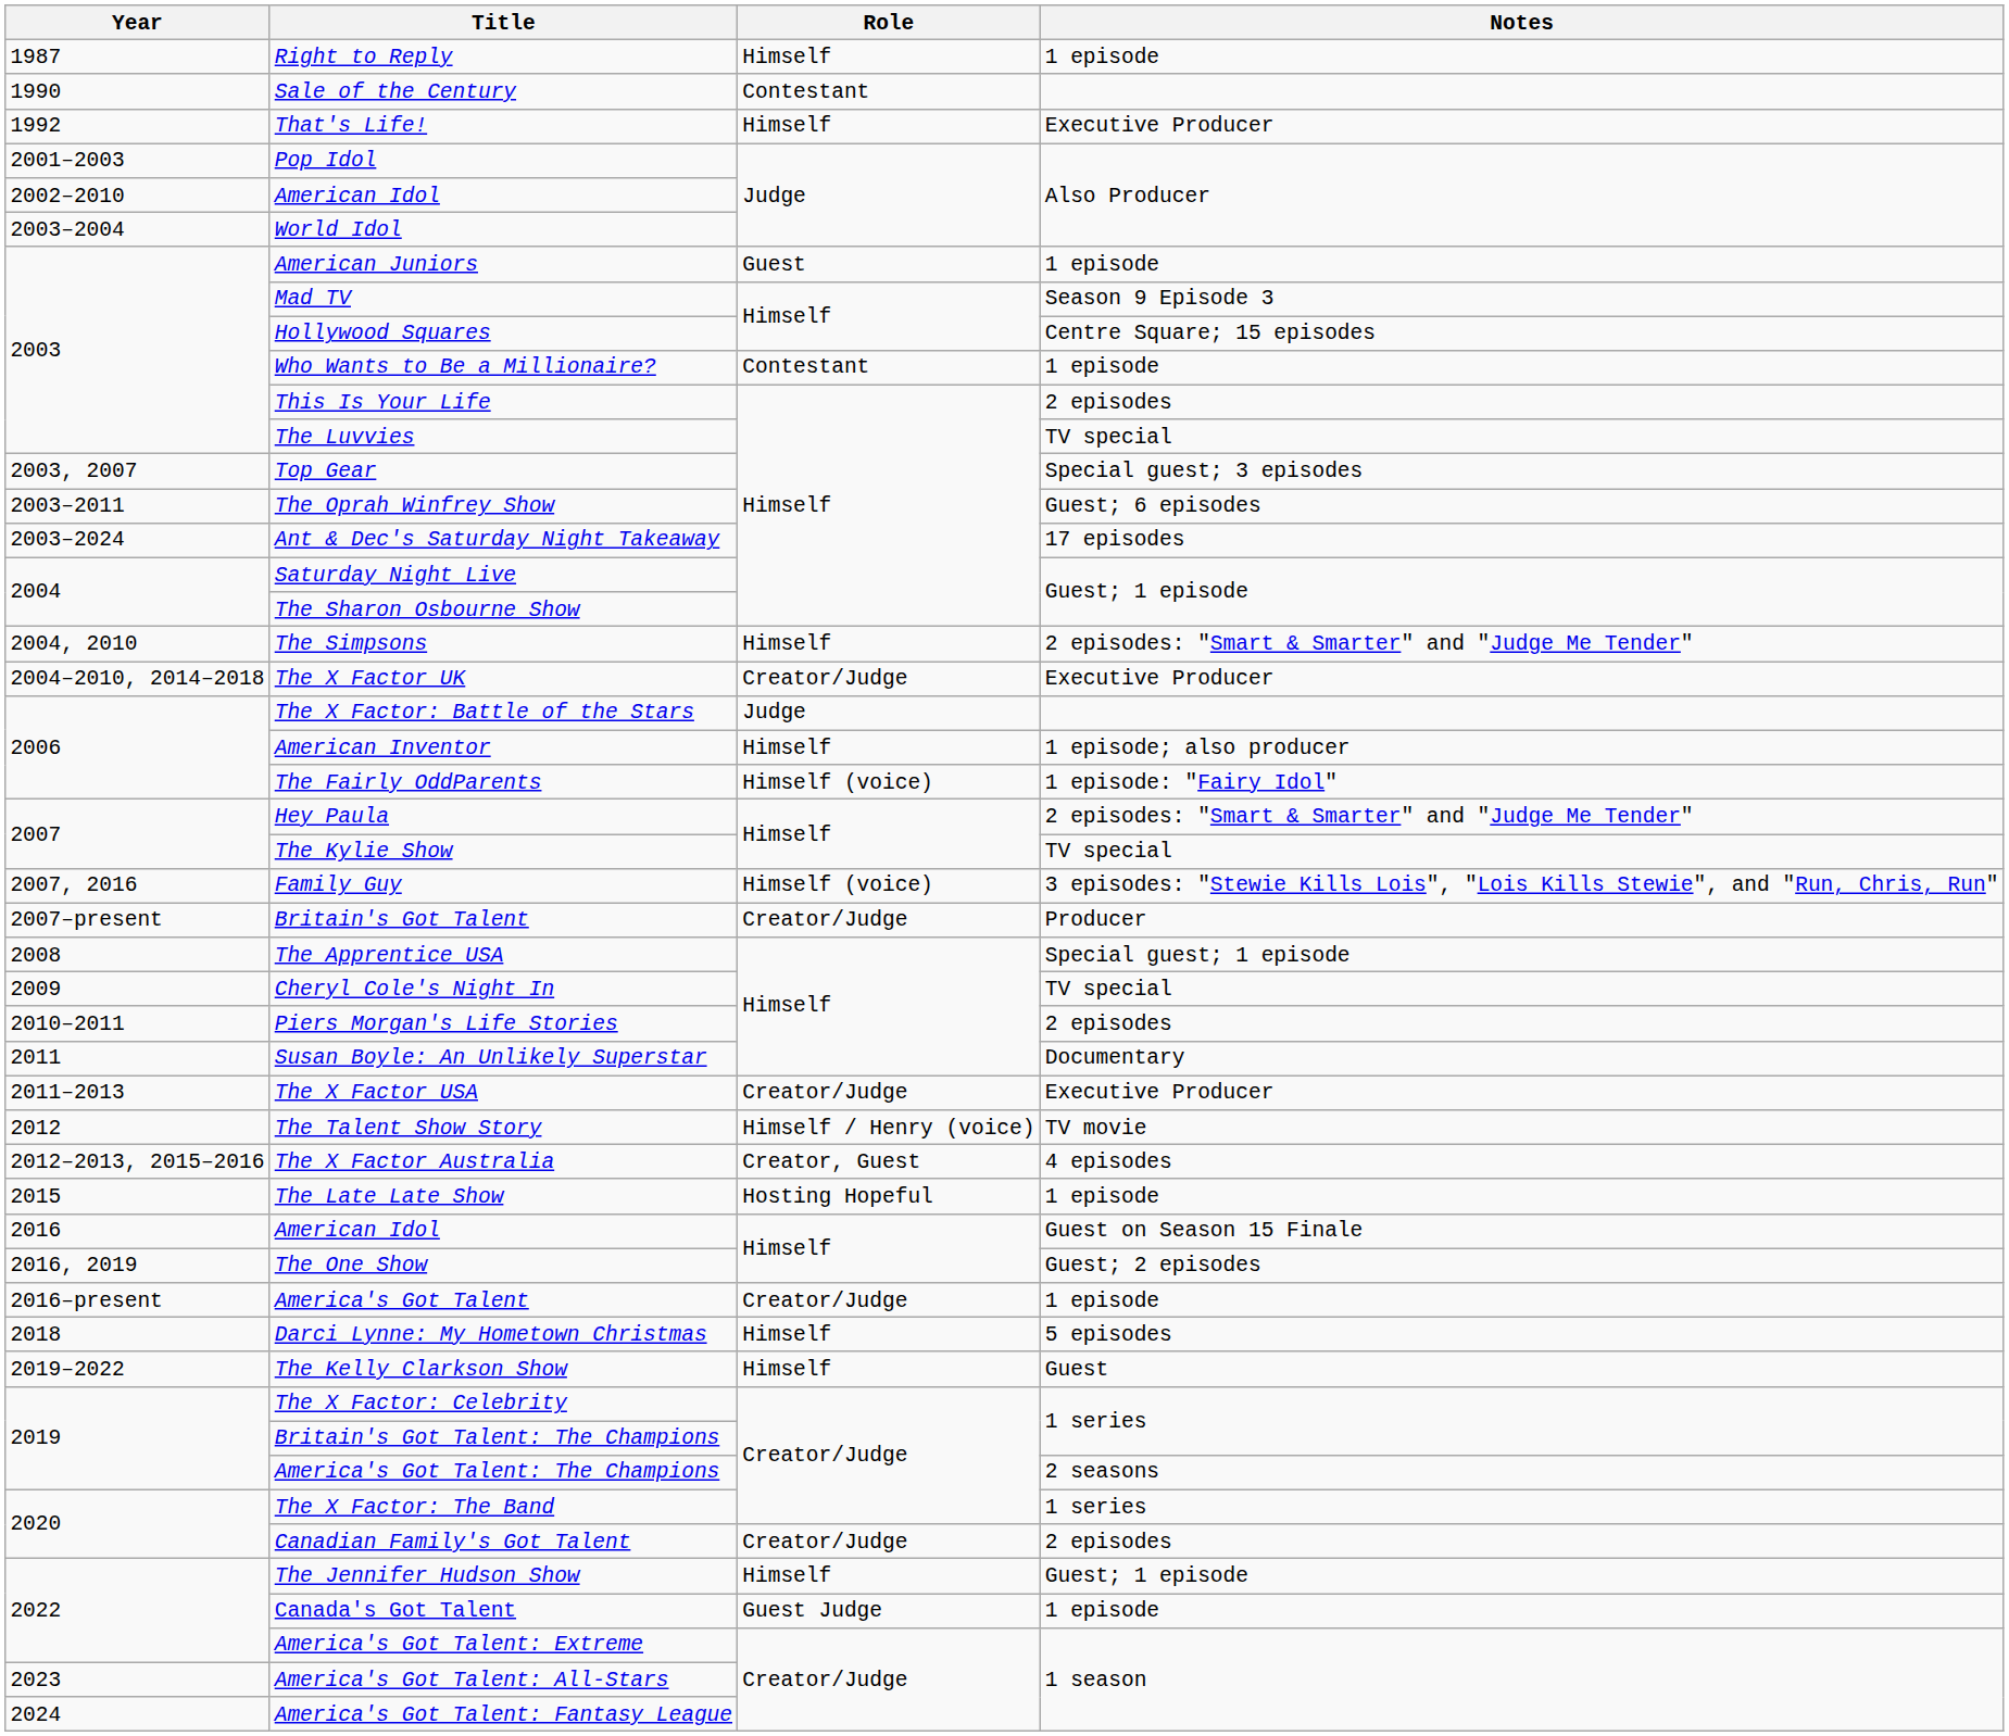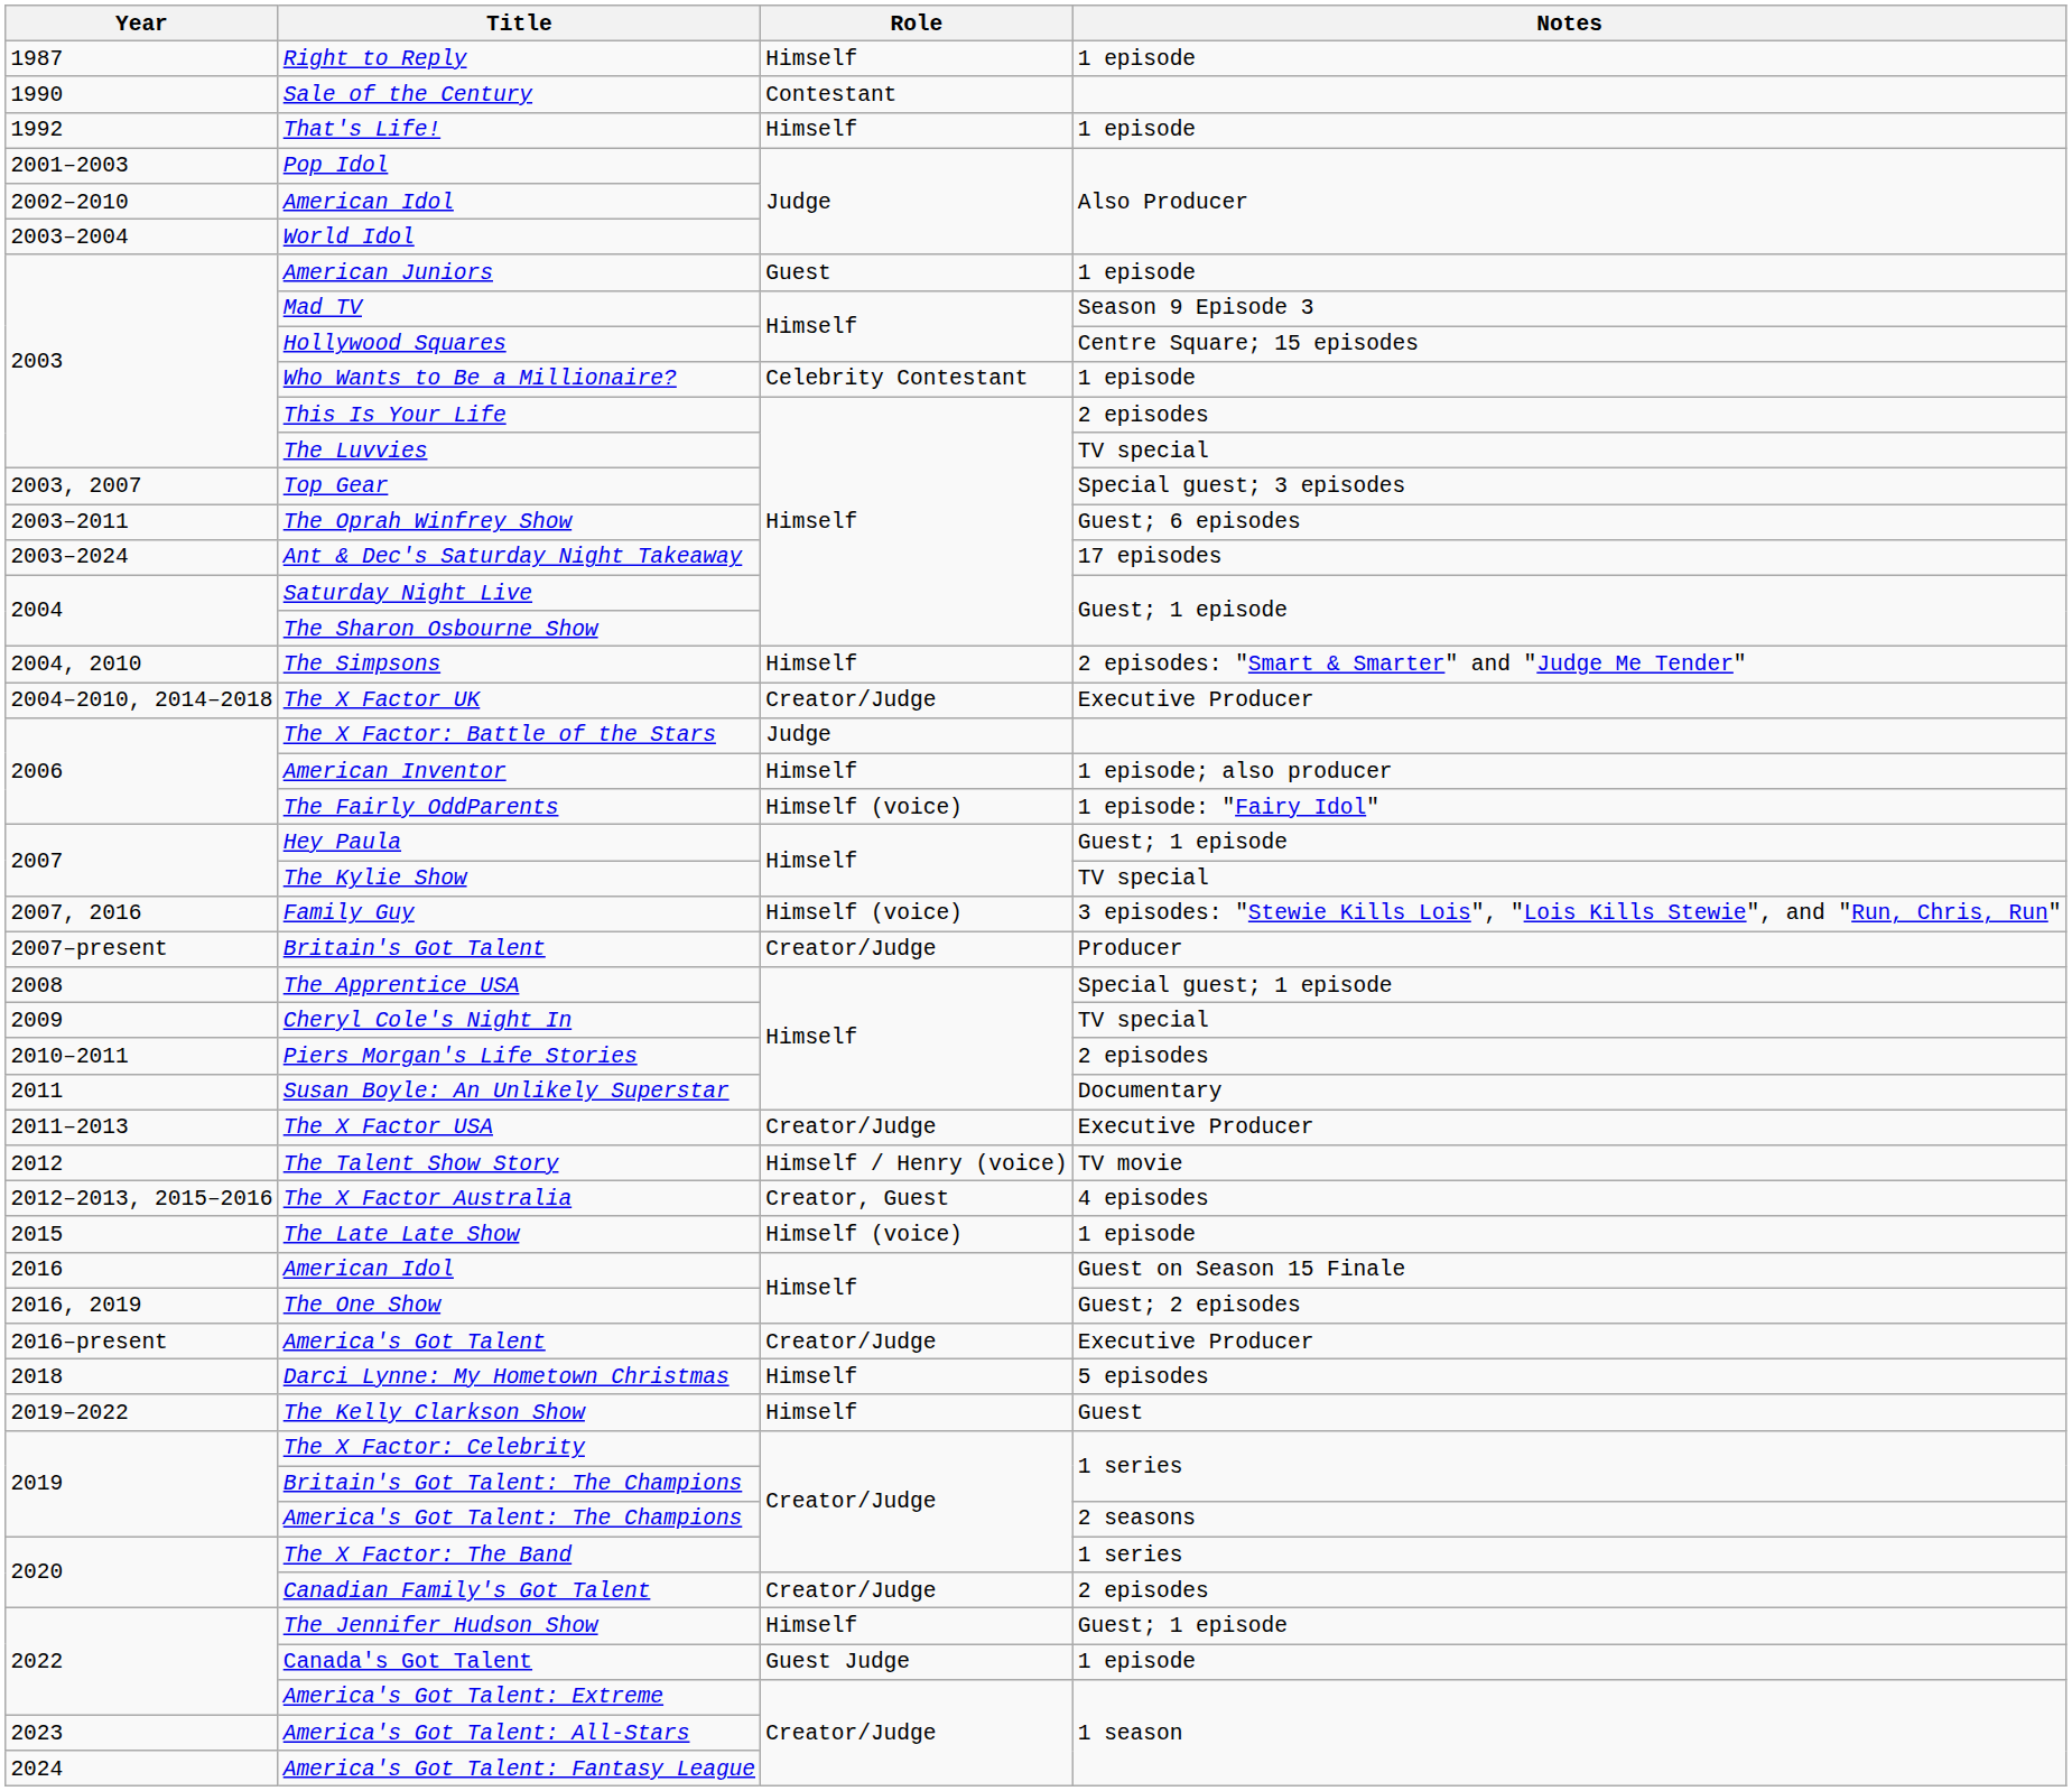That's Life! | Notes: Executive Producer -> 1 episode
Who Wants to Be a Millionaire? | Role: Contestant -> Celebrity Contestant
Hey Paula | Notes: 2 episodes: "Smart & Smarter" and "Judge Me Tender" -> Guest; 1 episode
The Late Late Show | Role: Hosting Hopeful -> Himself (voice)
America's Got Talent | Notes: 1 episode -> Executive Producer
